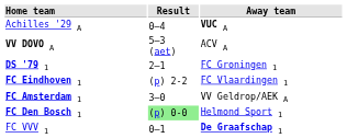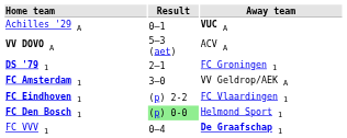Achilles '29 A | Result: 0–4 -> 0–1
rows swapped: FC Eindhoven 1 <-> FC Amsterdam 1
FC VVV 1 | Result: 0–1 -> 0–4
